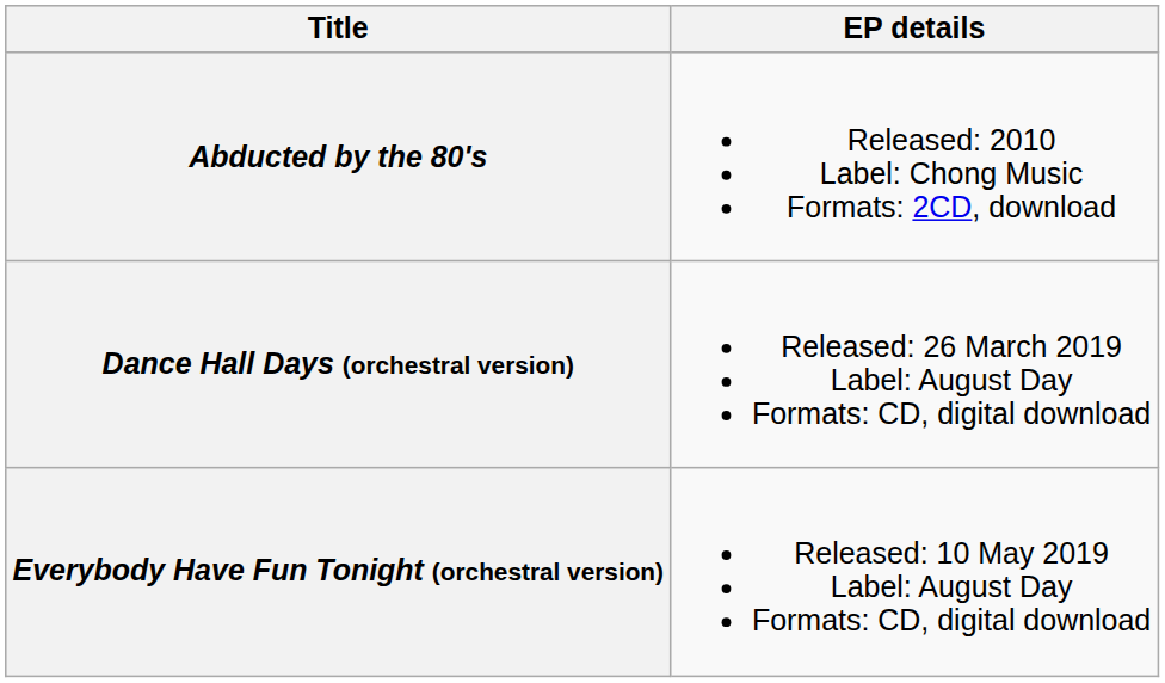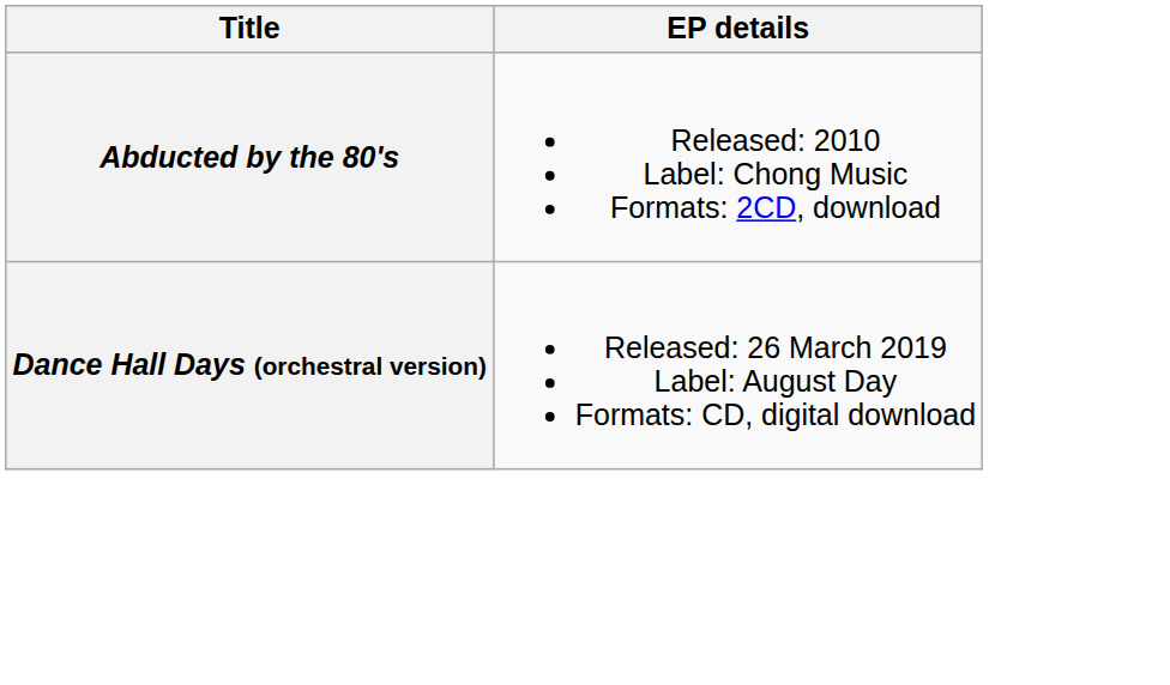- row: Everybody Have Fun Tonight (orchestral version) | Released: 10 May 2019 Label: August Day Formats: CD, digital download
